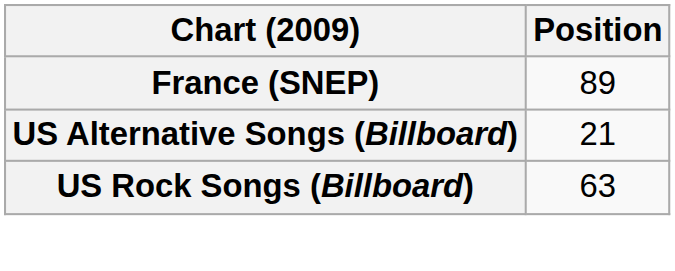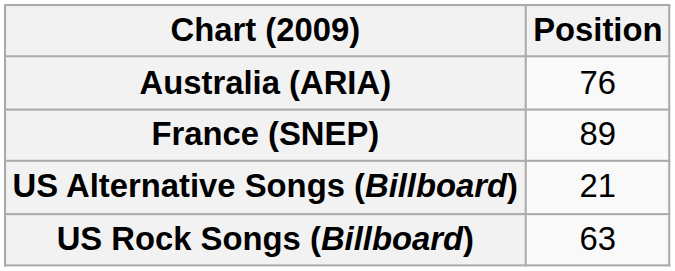+ row: Australia (ARIA) | 76
